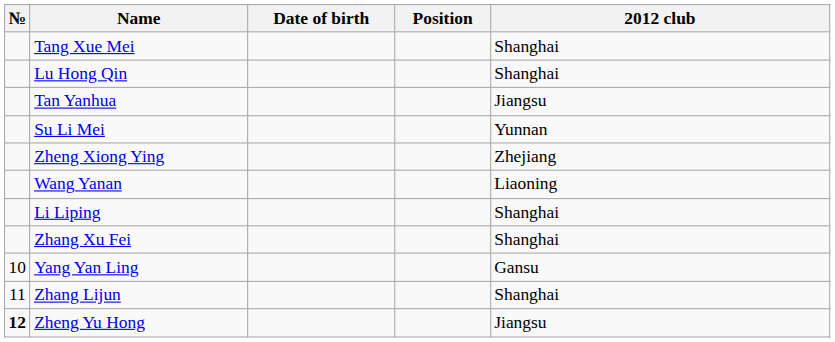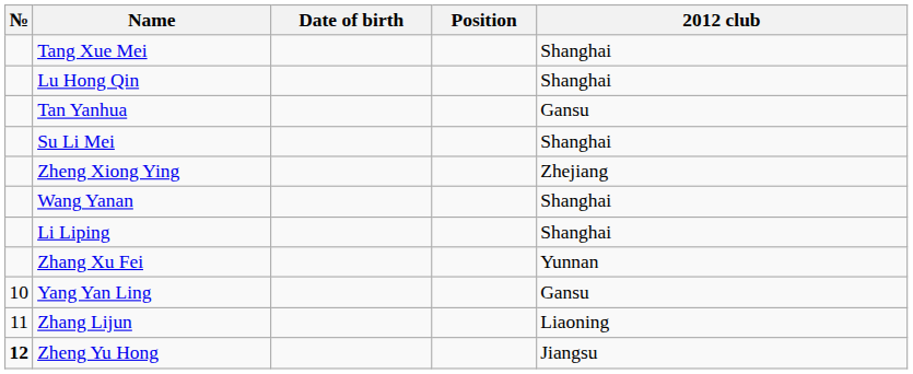Tan Yanhua | 2012 club: Jiangsu -> Gansu
Su Li Mei | 2012 club: Yunnan -> Shanghai
Wang Yanan | 2012 club: Liaoning -> Shanghai
Zhang Xu Fei | 2012 club: Shanghai -> Yunnan
Zhang Lijun | 2012 club: Shanghai -> Liaoning
